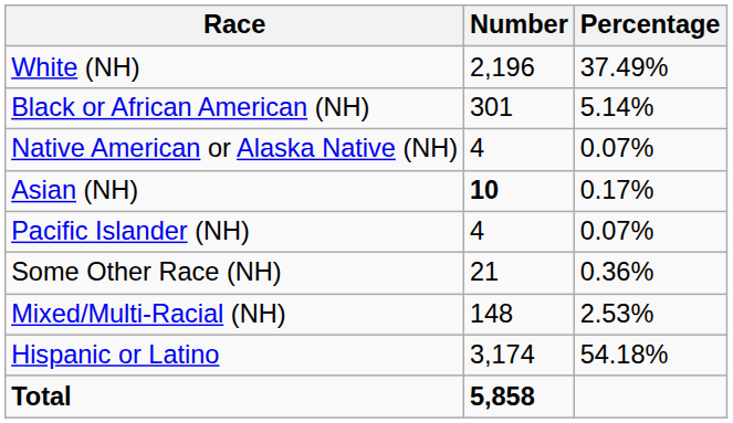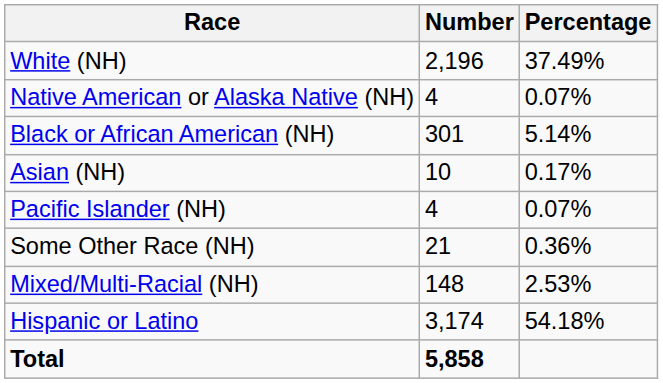rows swapped: Black or African American (NH) <-> Native American or Alaska Native (NH)
Asian (NH) | Number: bold -> normal
